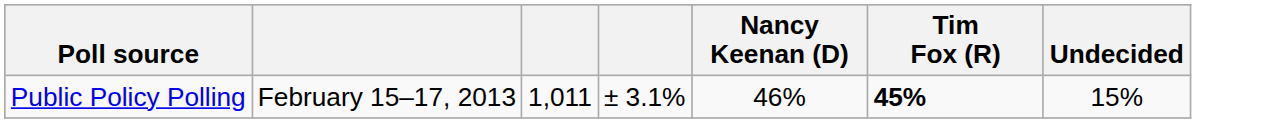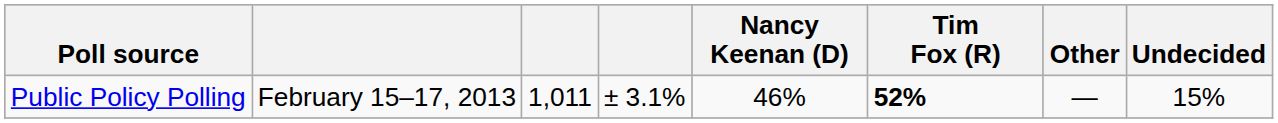+ column: Other | —
Public Policy Polling | Tim Fox (R): 45% -> 52%
